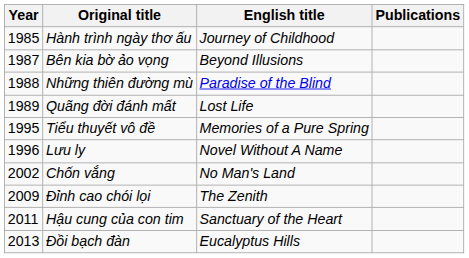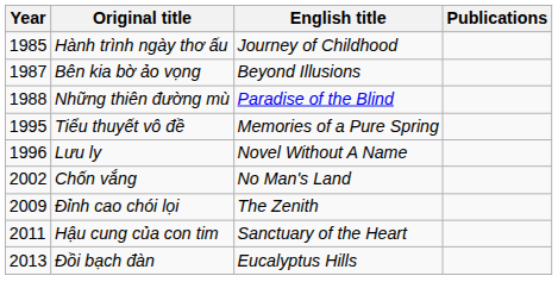- row: 1989 | Quãng đời đánh mất | Lost Life
